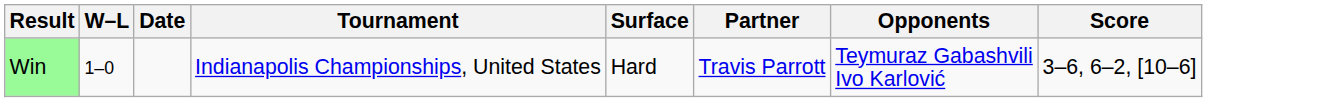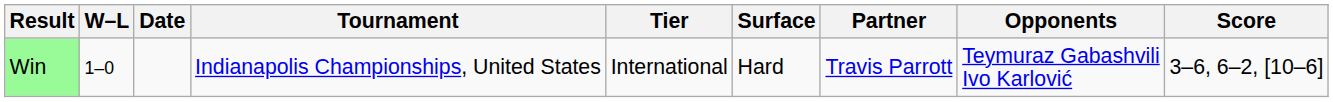+ column: Tier | International
